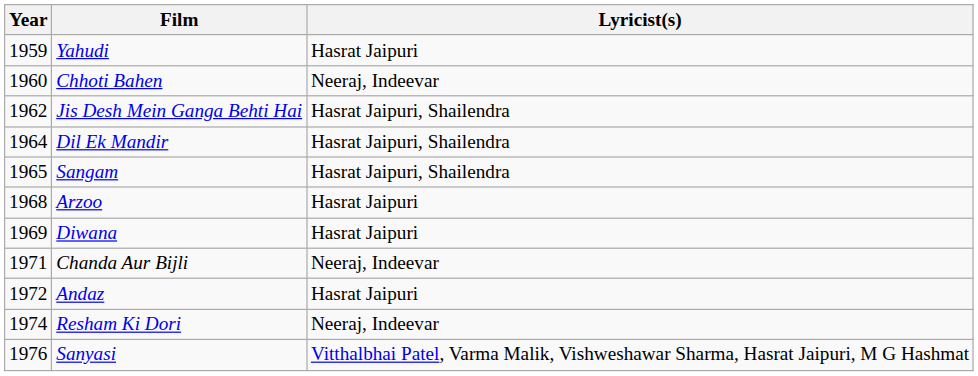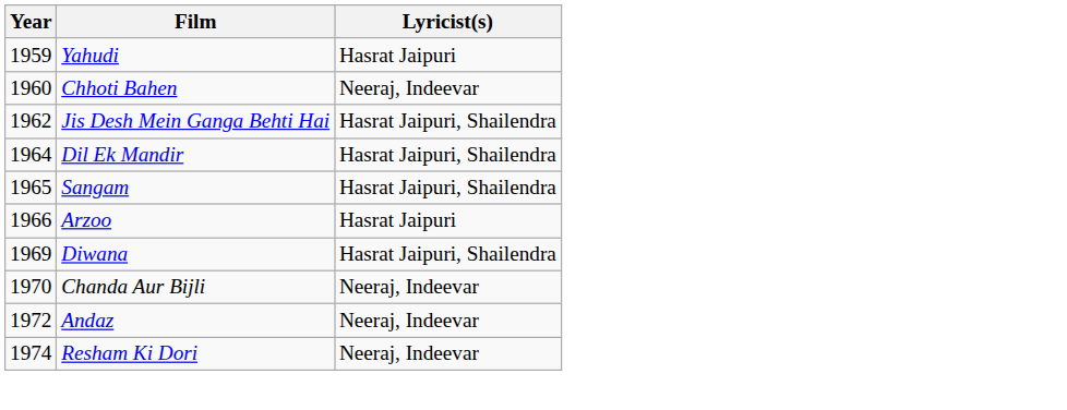Arzoo | Year: 1968 -> 1966
Diwana | Lyricist(s): Hasrat Jaipuri -> Hasrat Jaipuri, Shailendra
Chanda Aur Bijli | Year: 1971 -> 1970
Andaz | Lyricist(s): Hasrat Jaipuri -> Neeraj, Indeevar
- row: 1976 | Sanyasi | Vitthalbhai Patel, Varma Malik, Vishweshawar Sharma, Hasrat Jaipuri, M G Hashmat
